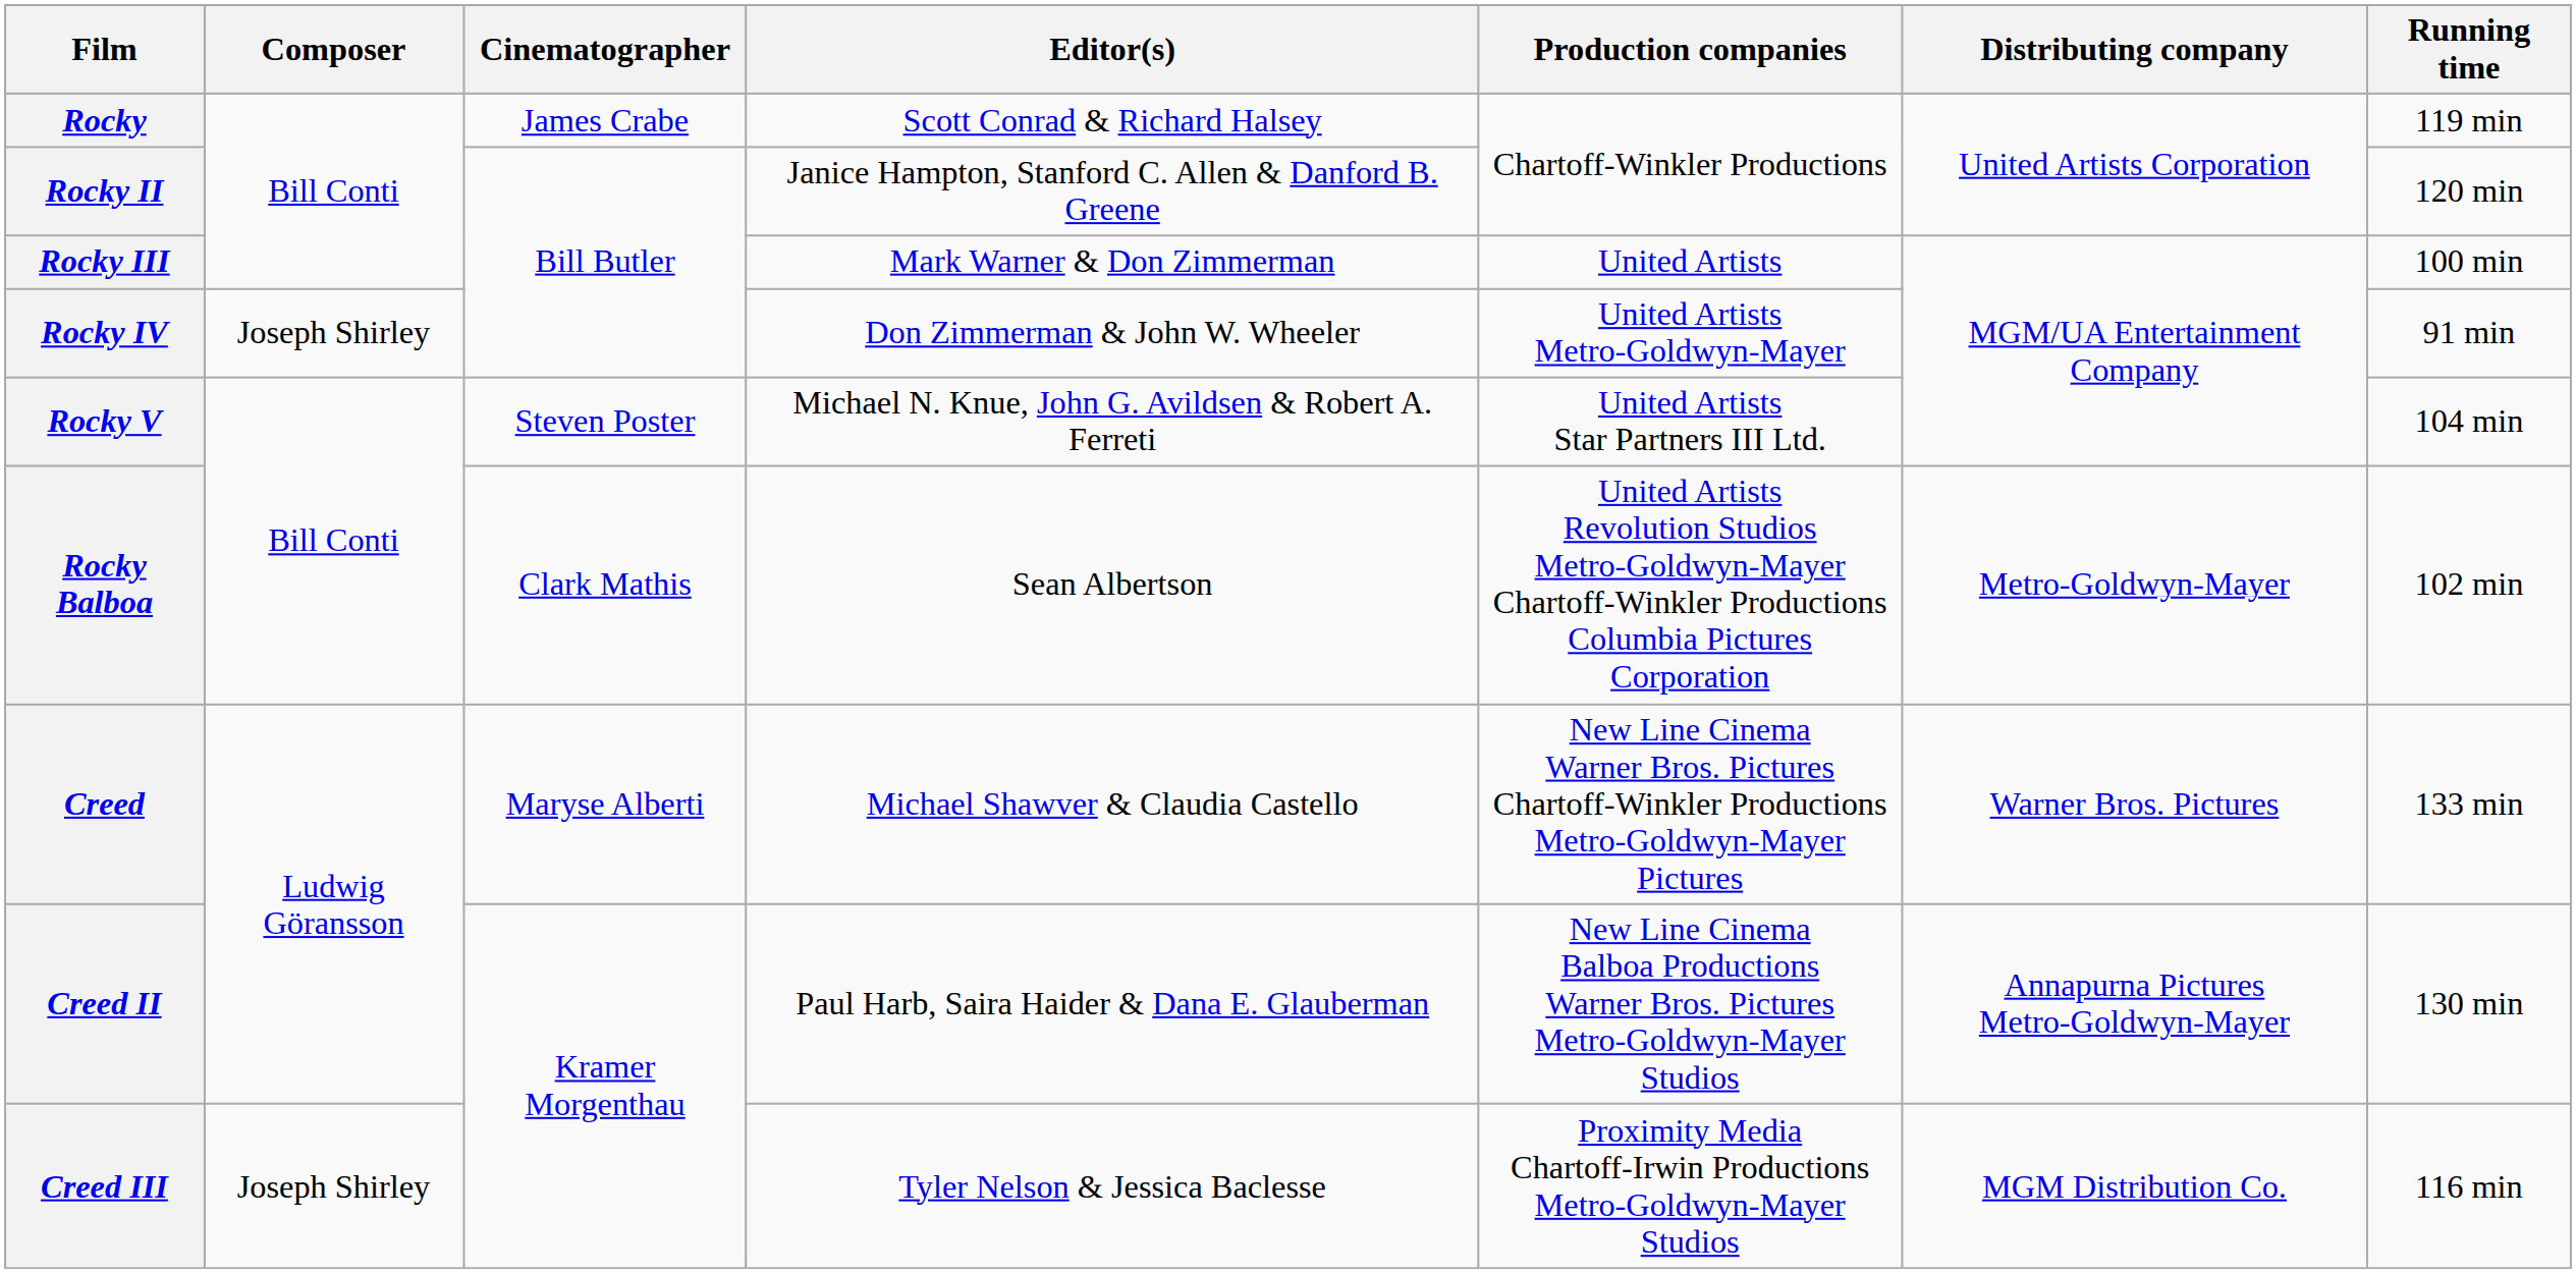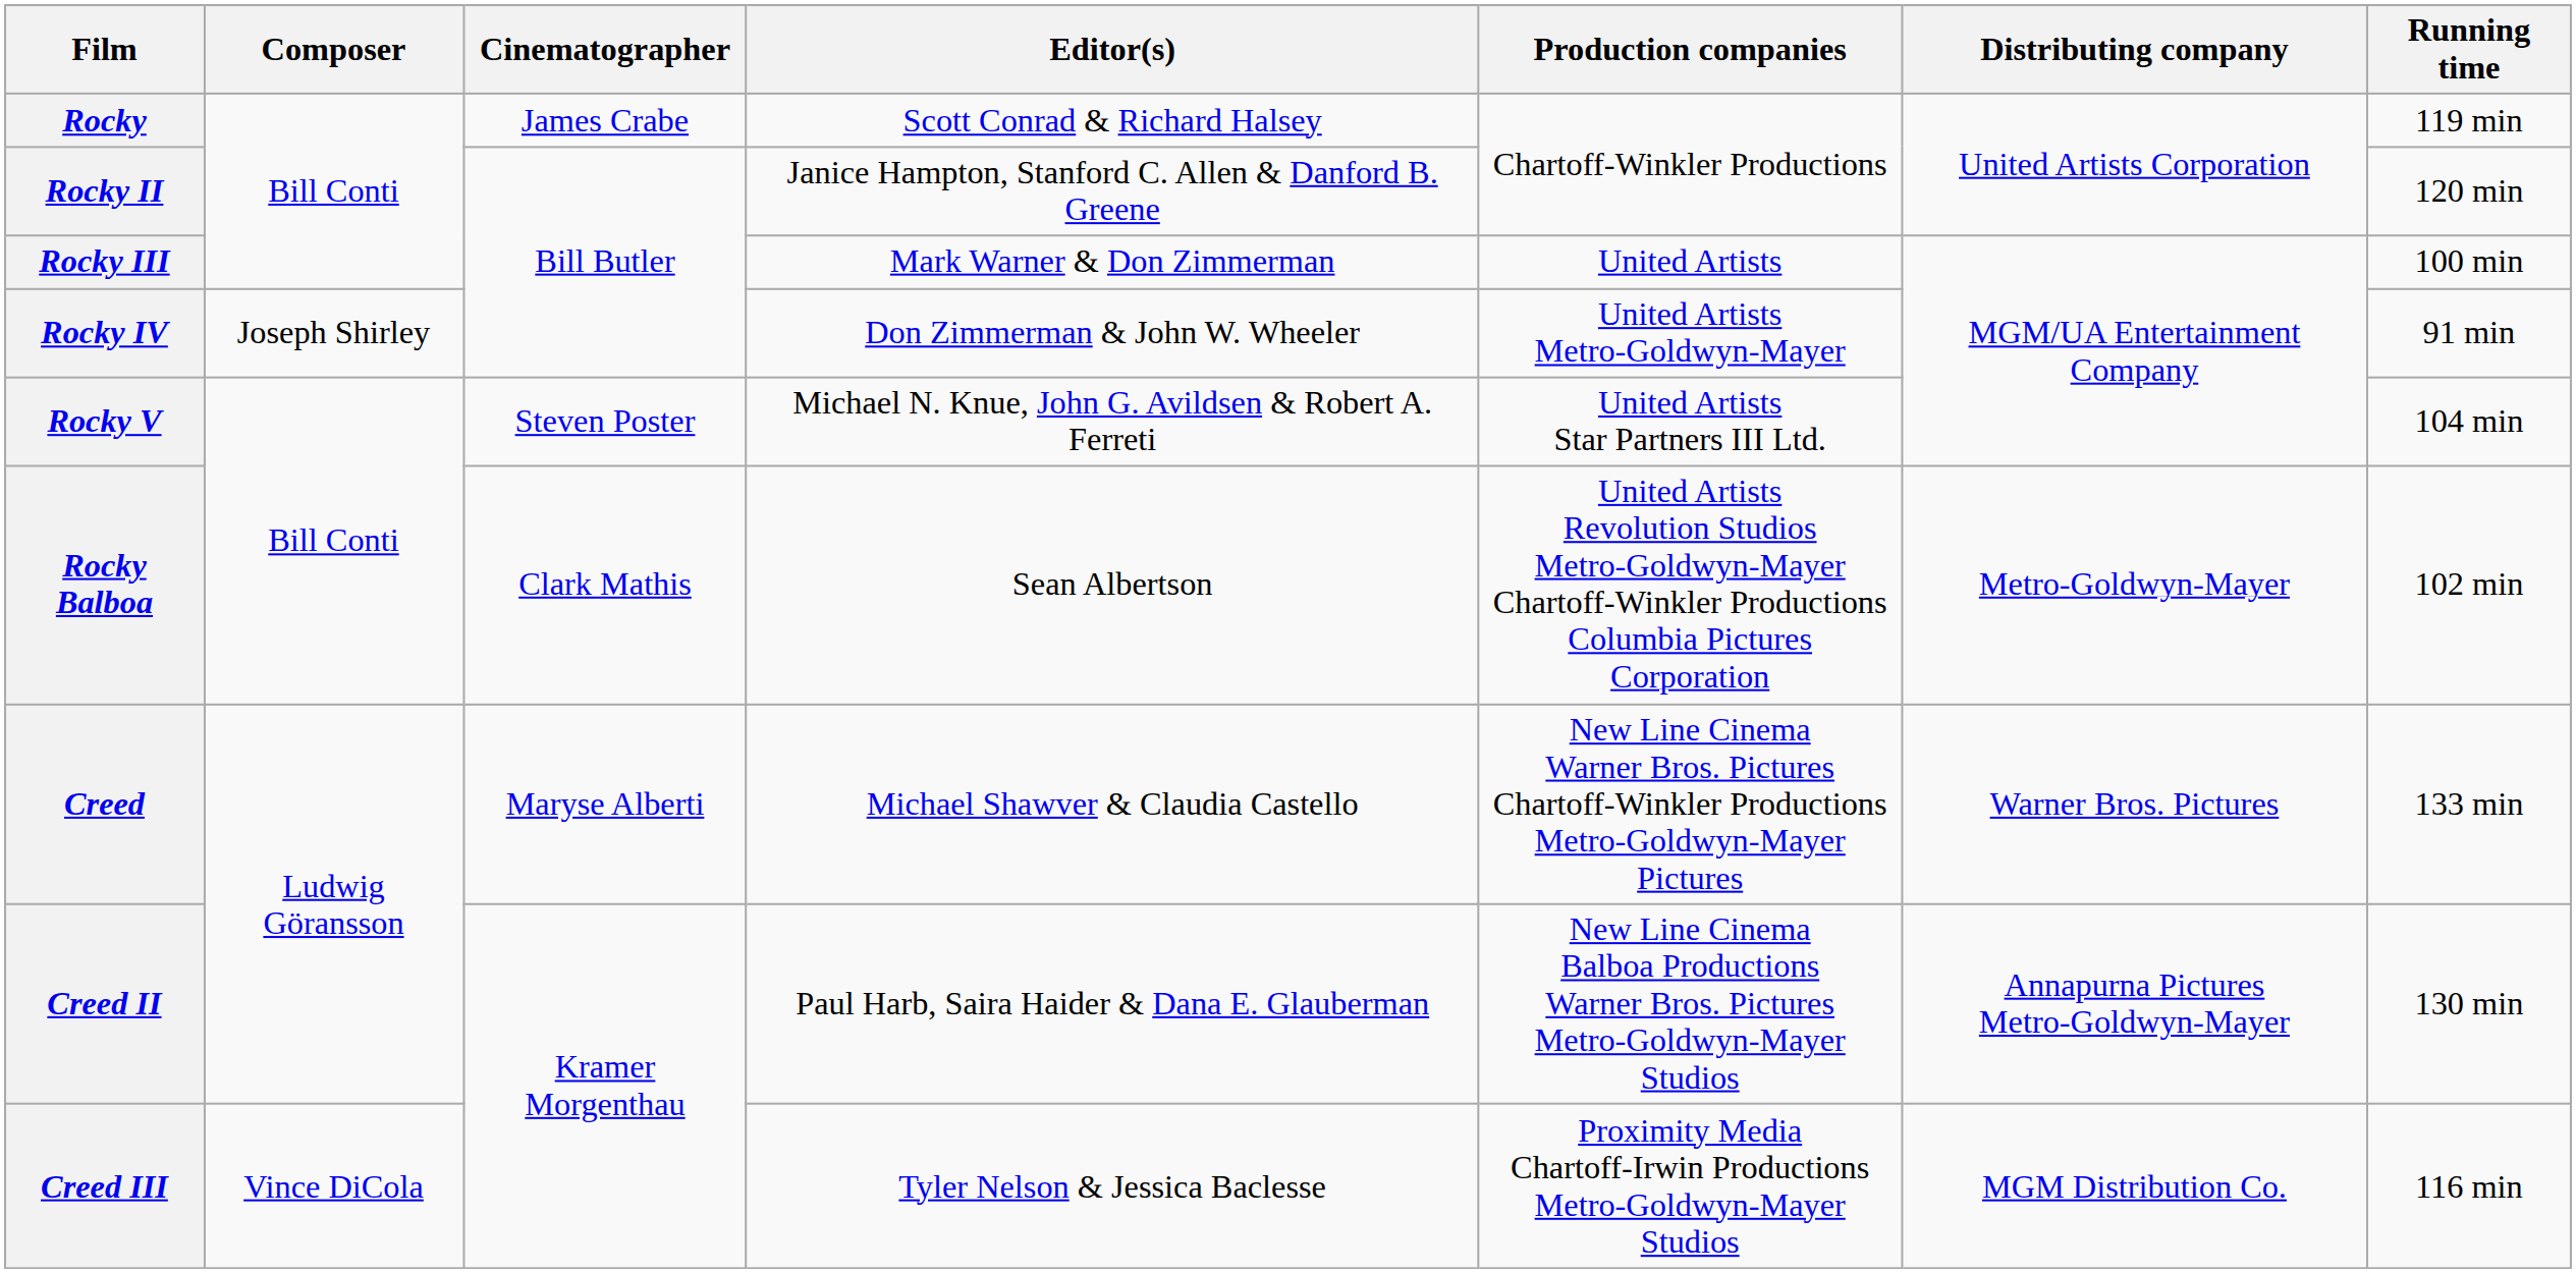Creed III | Composer: Joseph Shirley -> Vince DiCola
